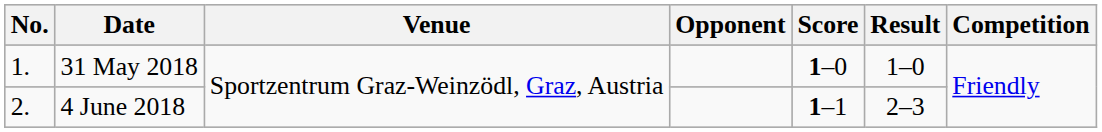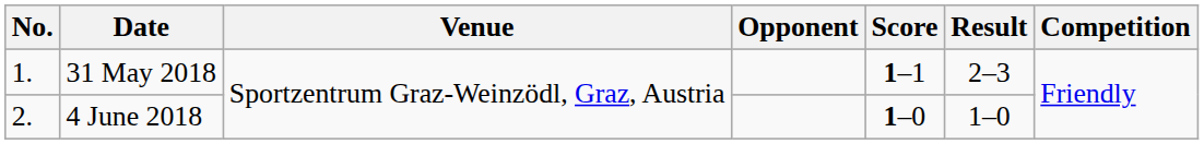31 May 2018 | Score: 1–0 -> 1–1
31 May 2018 | Result: 1–0 -> 2–3
4 June 2018 | Score: 1–1 -> 1–0
4 June 2018 | Result: 2–3 -> 1–0
